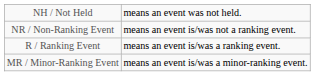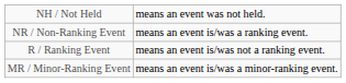NR / Non-Ranking Event | column 5: means an event is/was not a ranking event. -> means an event is/was a ranking event.
R / Ranking Event | column 5: means an event is/was a ranking event. -> means an event is/was not a ranking event.
